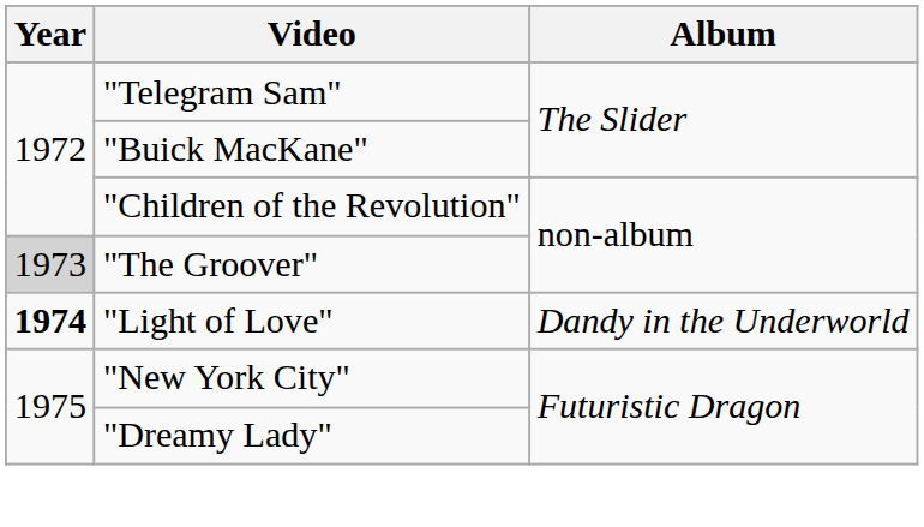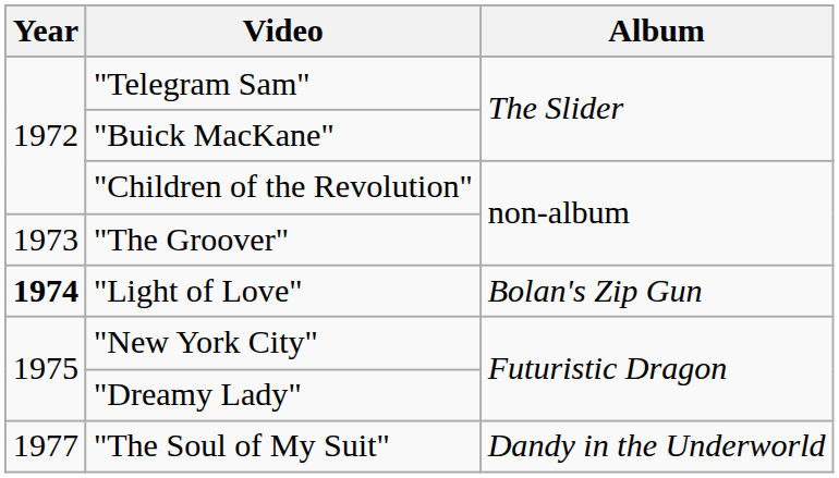"The Groover" | Year: lightgrey background -> no background
"Light of Love" | Album: Dandy in the Underworld -> Bolan's Zip Gun
+ row: 1977 | "The Soul of My Suit" | Dandy in the Underworld
